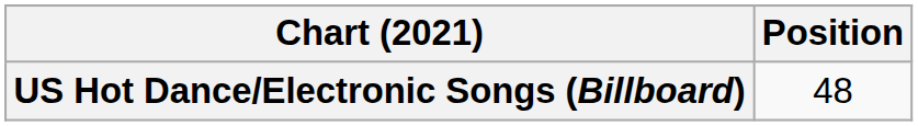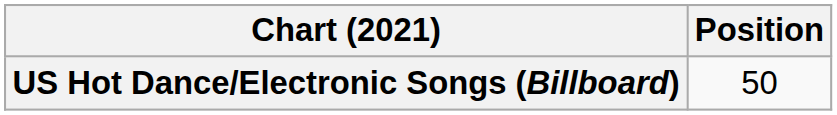US Hot Dance/Electronic Songs (Billboard) | Position: 48 -> 50
